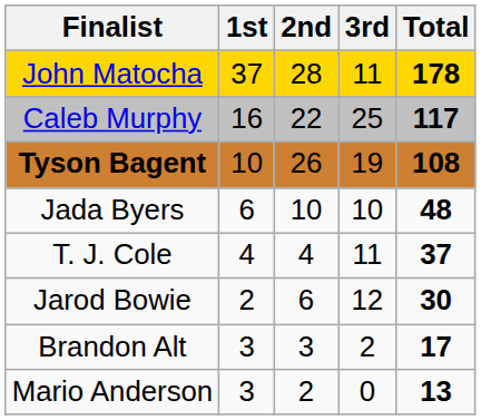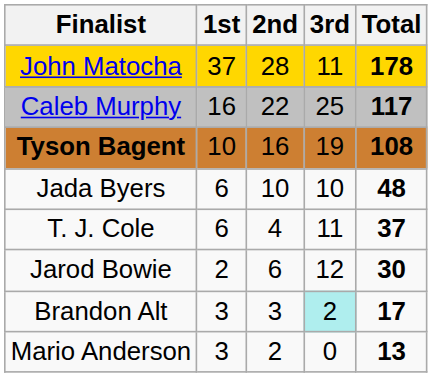Tyson Bagent | 2nd: 26 -> 16
T. J. Cole | 1st: 4 -> 6
Brandon Alt | 3rd: no background -> paleturquoise background
